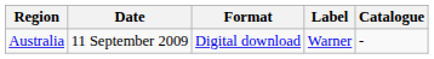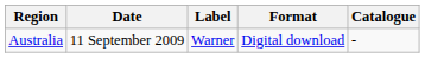columns swapped: Label <-> Format
